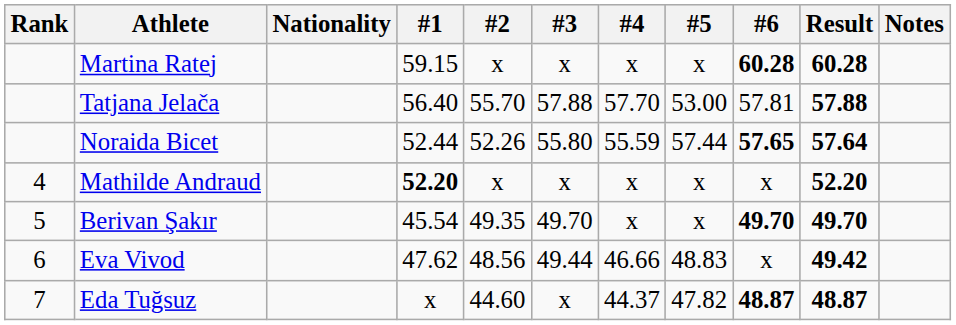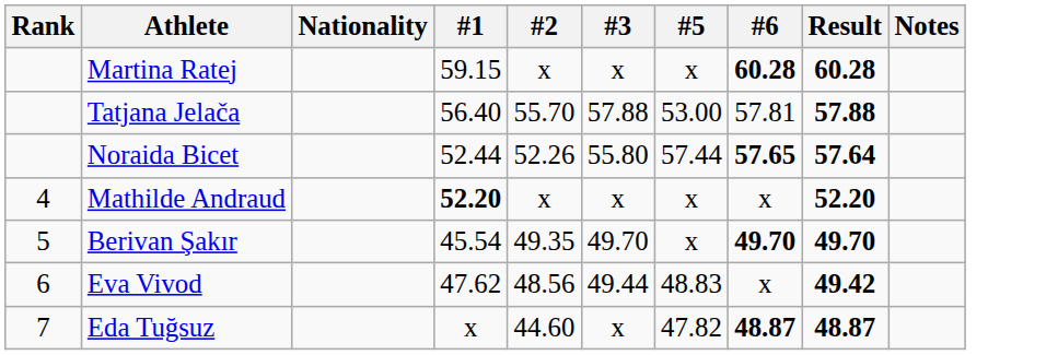- column: #4 | x | 57.70 | 55.59 | x | x | 46.66 | 44.37
